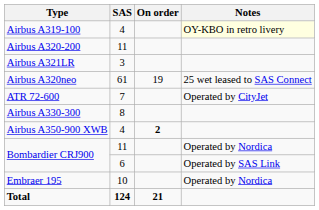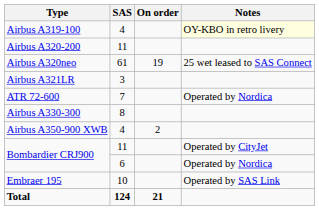rows swapped: Airbus A320neo <-> Airbus A321LR
ATR 72-600 | Notes: Operated by CityJet -> Operated by Nordica
Airbus A350-900 XWB | On order: bold -> normal
Bombardier CRJ900 / 11 | Notes: Operated by Nordica -> Operated by CityJet
Bombardier CRJ900 / 6 | Notes: Operated by SAS Link -> Operated by Nordica
Embraer 195 | Notes: Operated by Nordica -> Operated by SAS Link
